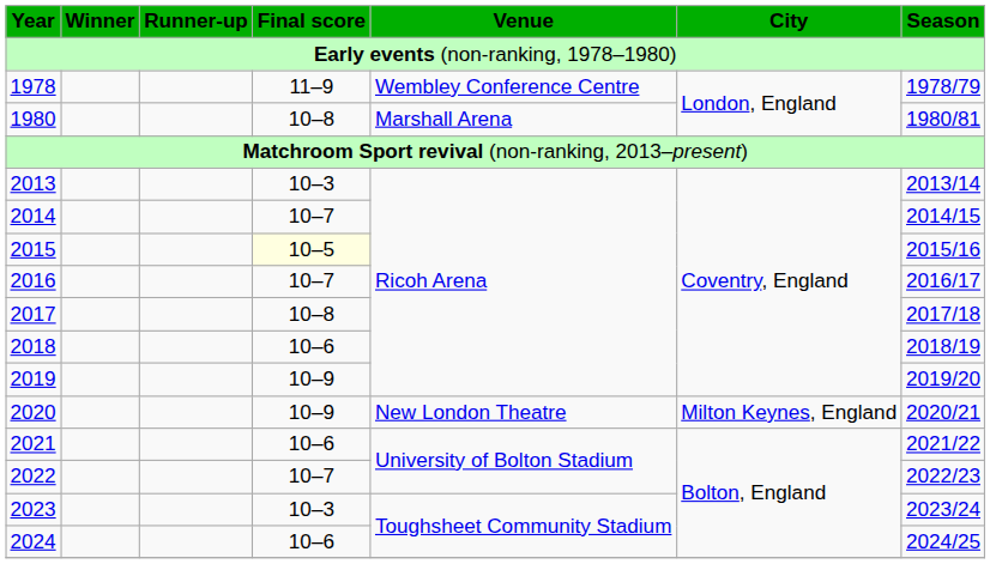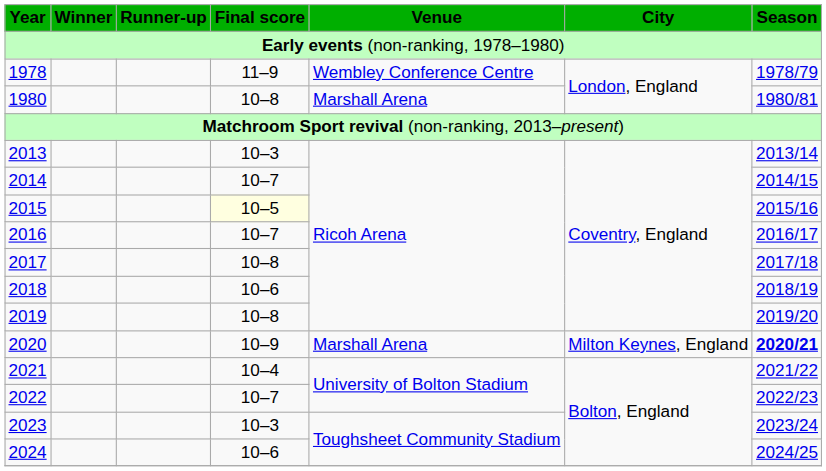2019 | Final score: 10–9 -> 10–8
2020 | Venue: New London Theatre -> Marshall Arena
2020 | Season: normal -> bold
2021 | Final score: 10–6 -> 10–4
